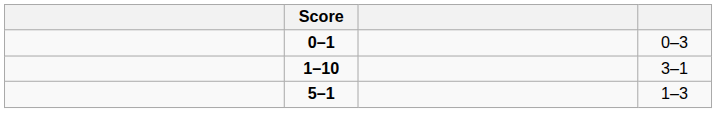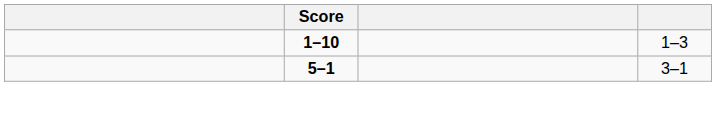- row: 0–1 | 0–3
1–10 | column 4: 3–1 -> 1–3
5–1 | column 4: 1–3 -> 3–1
